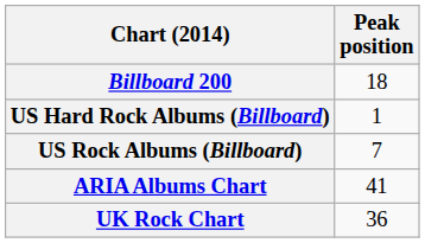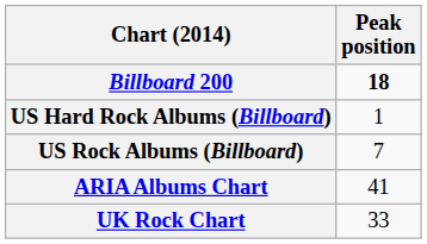Billboard 200 | Peak position: normal -> bold
UK Rock Chart | Peak position: 36 -> 33
